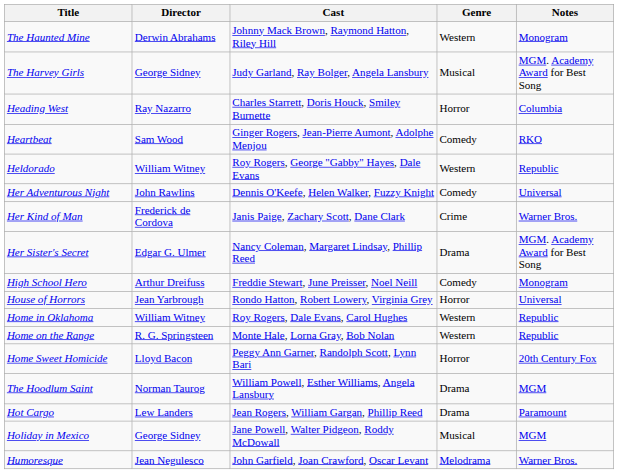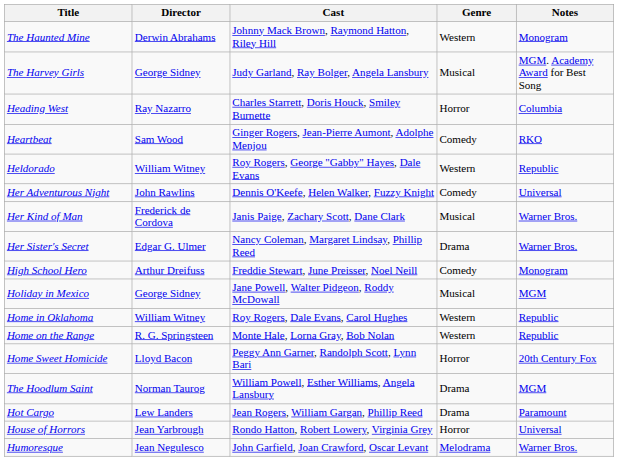Her Kind of Man | Genre: Crime -> Musical
Her Sister's Secret | Notes: MGM. Academy Award for Best Song -> Warner Bros.
rows swapped: Holiday in Mexico <-> House of Horrors
